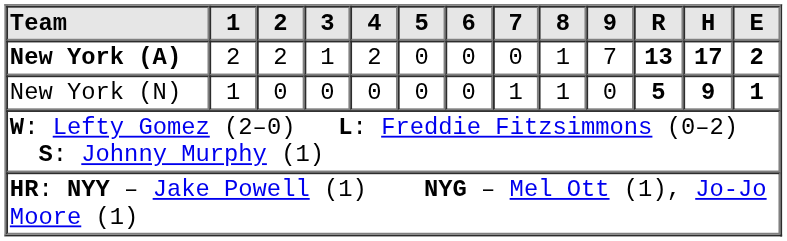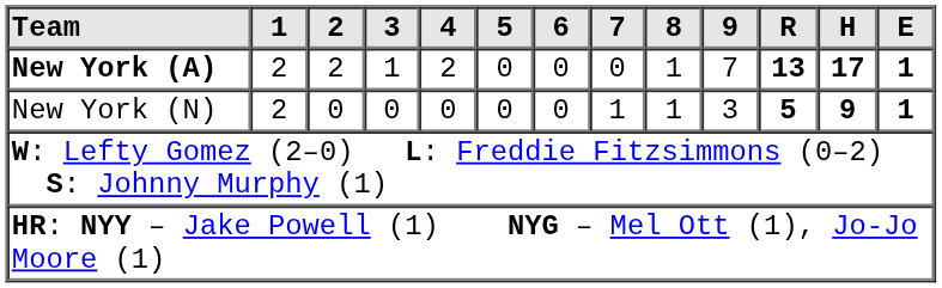New York (A) | E: 2 -> 1
New York (N) | 1: 1 -> 2
New York (N) | 9: 0 -> 3
